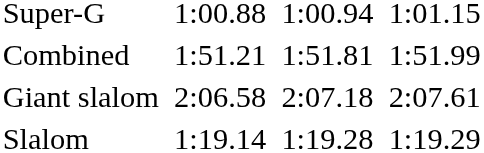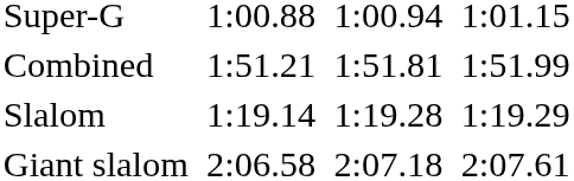rows swapped: Giant slalom <-> Slalom
